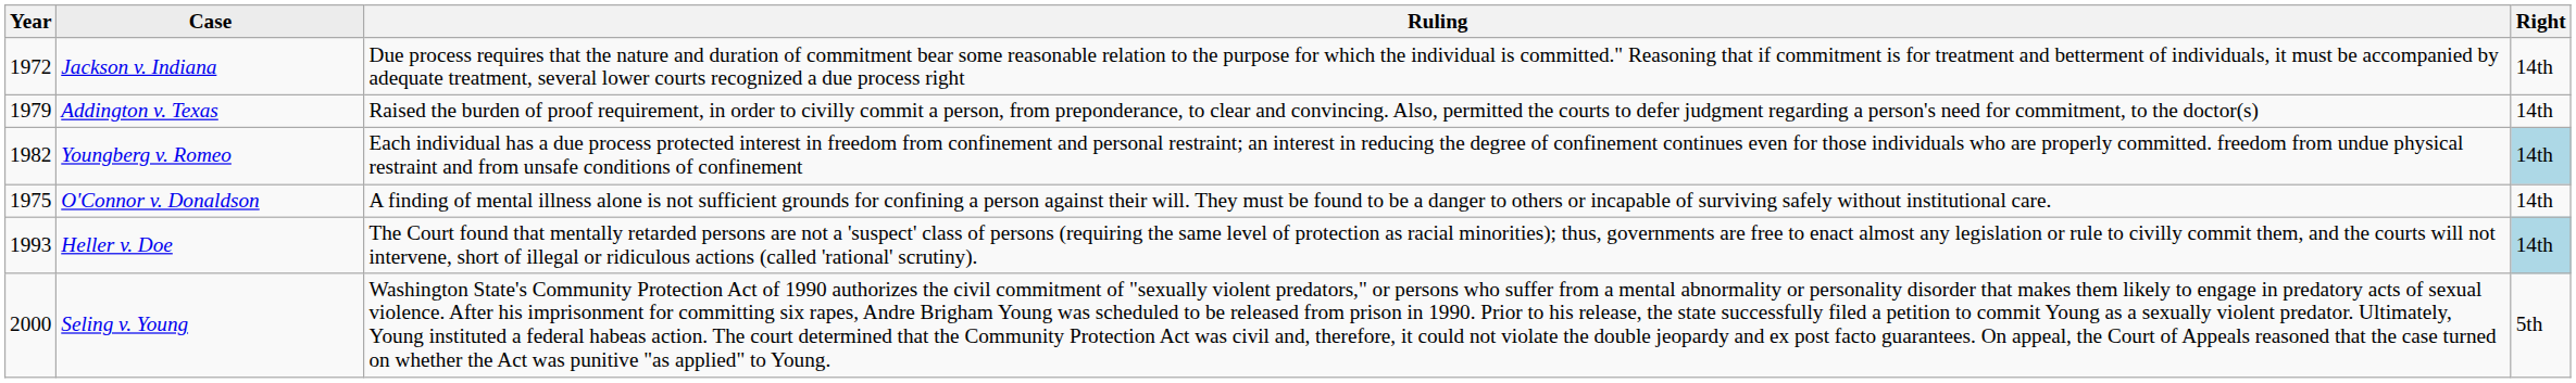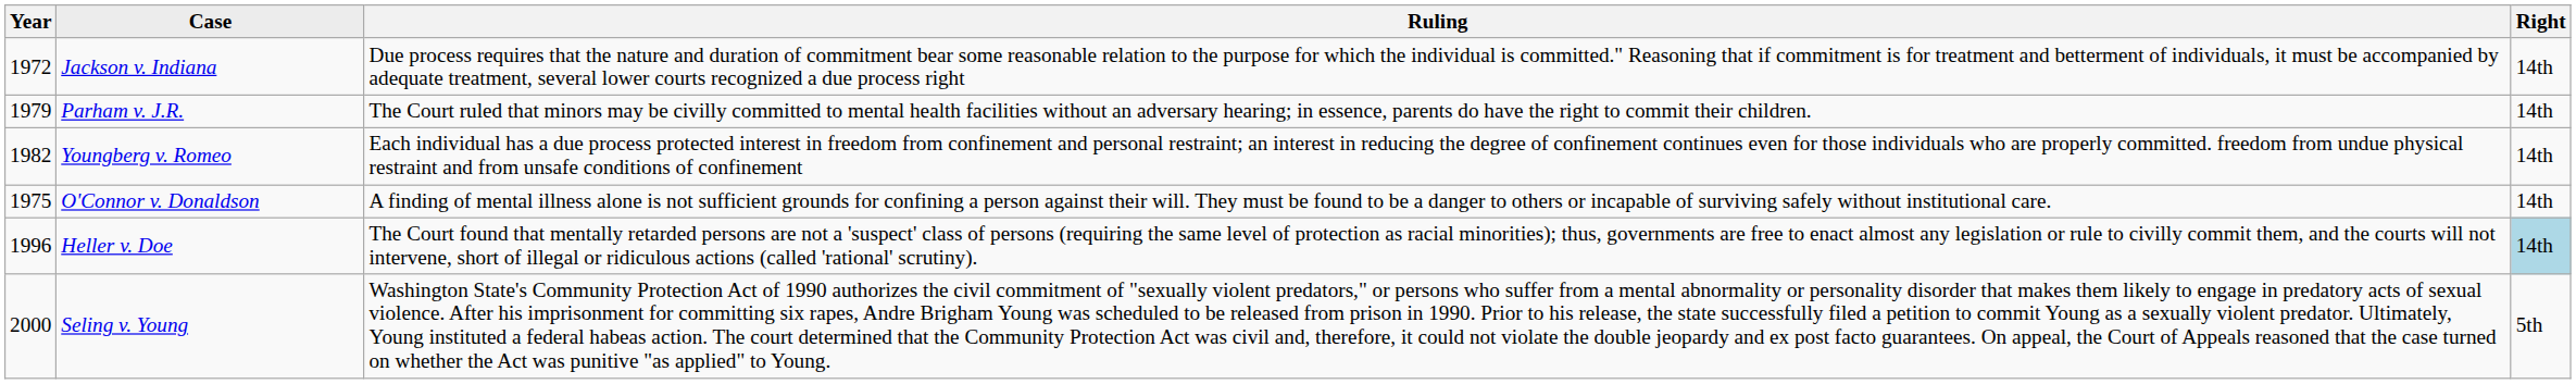- row: 1979 | Addington v. Texas | Raised the burden of proof requirement, in order to civilly commit a person, from preponderance, to clear and convincing. Also, permitted the courts to defer judgment regarding a person's need for commitment, to the doctor(s) | 14th
+ row: 1979 | Parham v. J.R. | The Court ruled that minors may be civilly committed to mental health facilities without an adversary hearing; in essence, parents do have the right to commit their children. | 14th
Youngberg v. Romeo | Right: lightblue background -> no background
Heller v. Doe | Year: 1993 -> 1996
